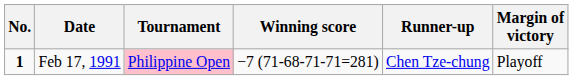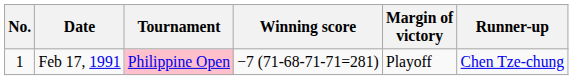columns swapped: Margin of victory <-> Runner-up
Feb 17, 1991 | No.: bold -> normal
